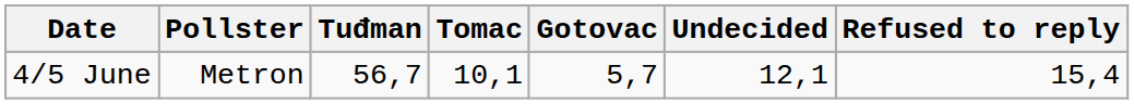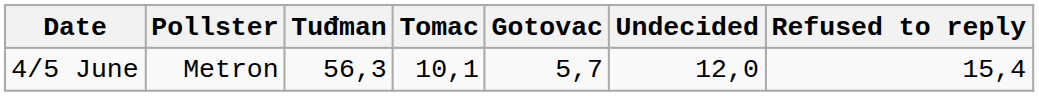4/5 June | Tuđman: 56,7 -> 56,3
4/5 June | Undecided: 12,1 -> 12,0
